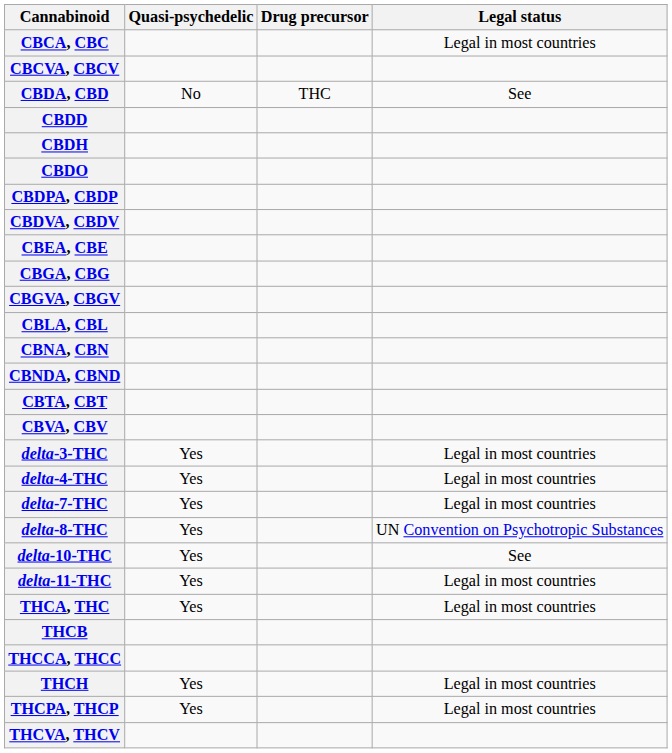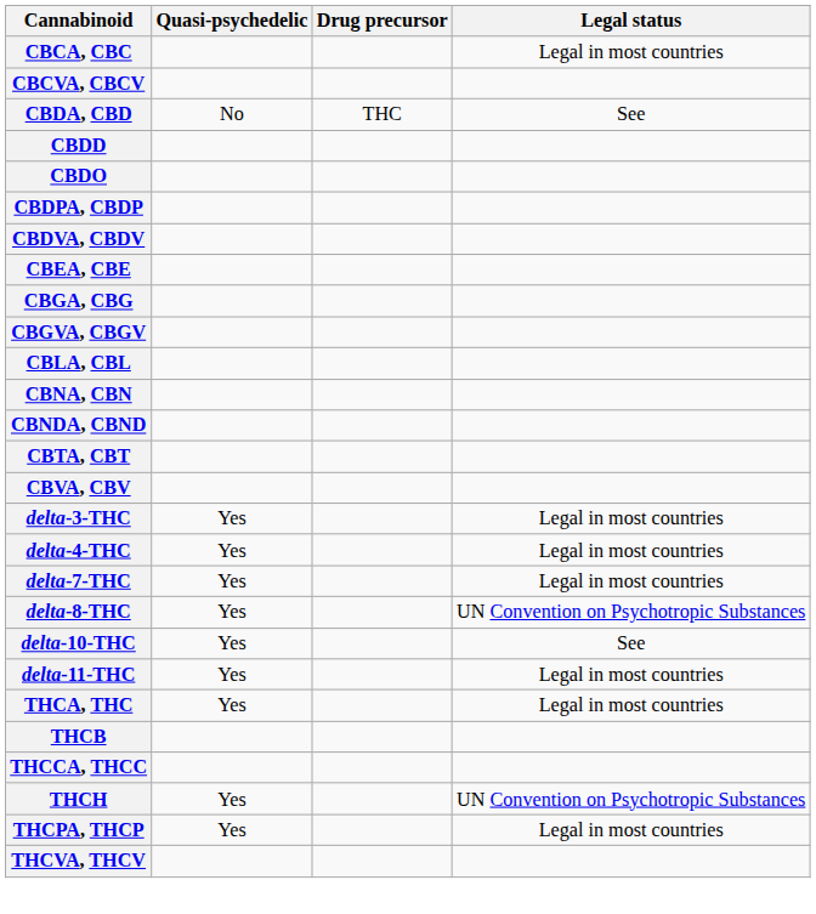- row: CBDH
THCH | Legal status: Legal in most countries -> UN Convention on Psychotropic Substances
